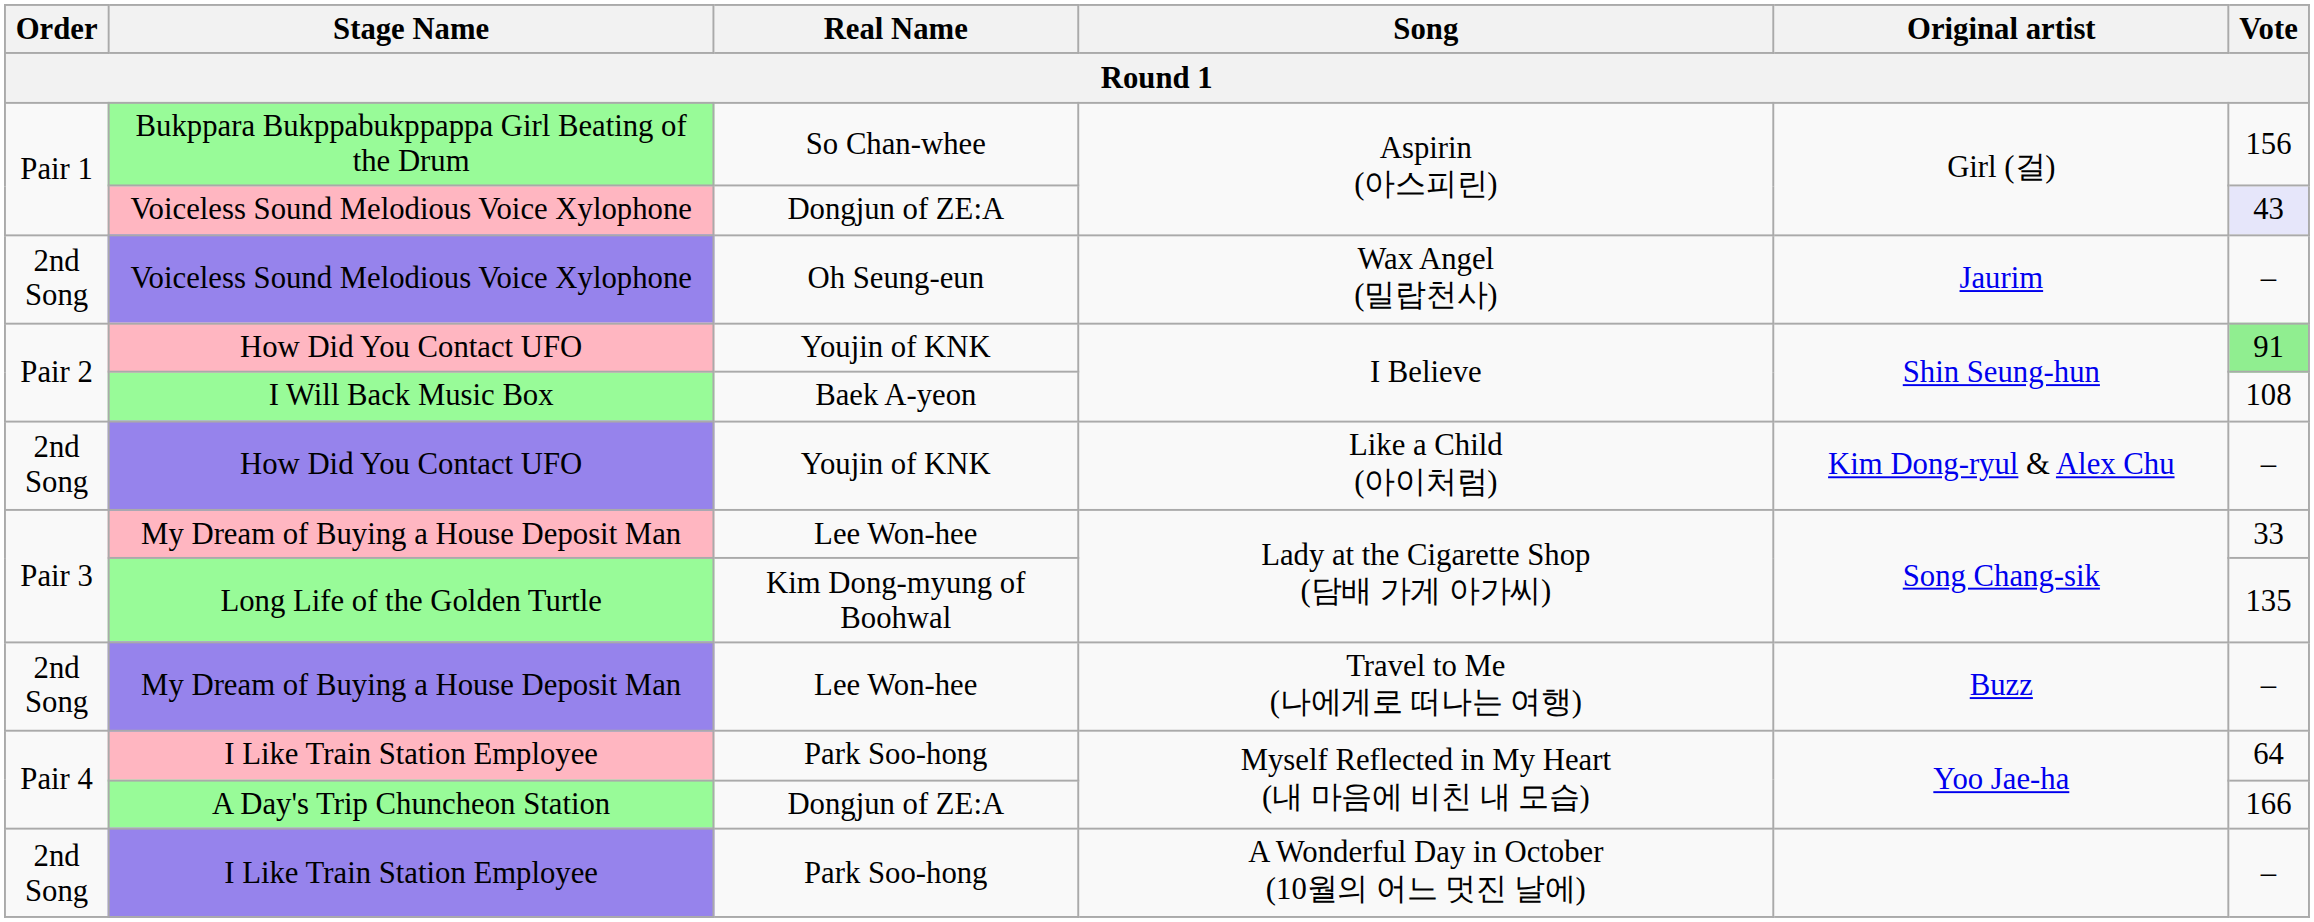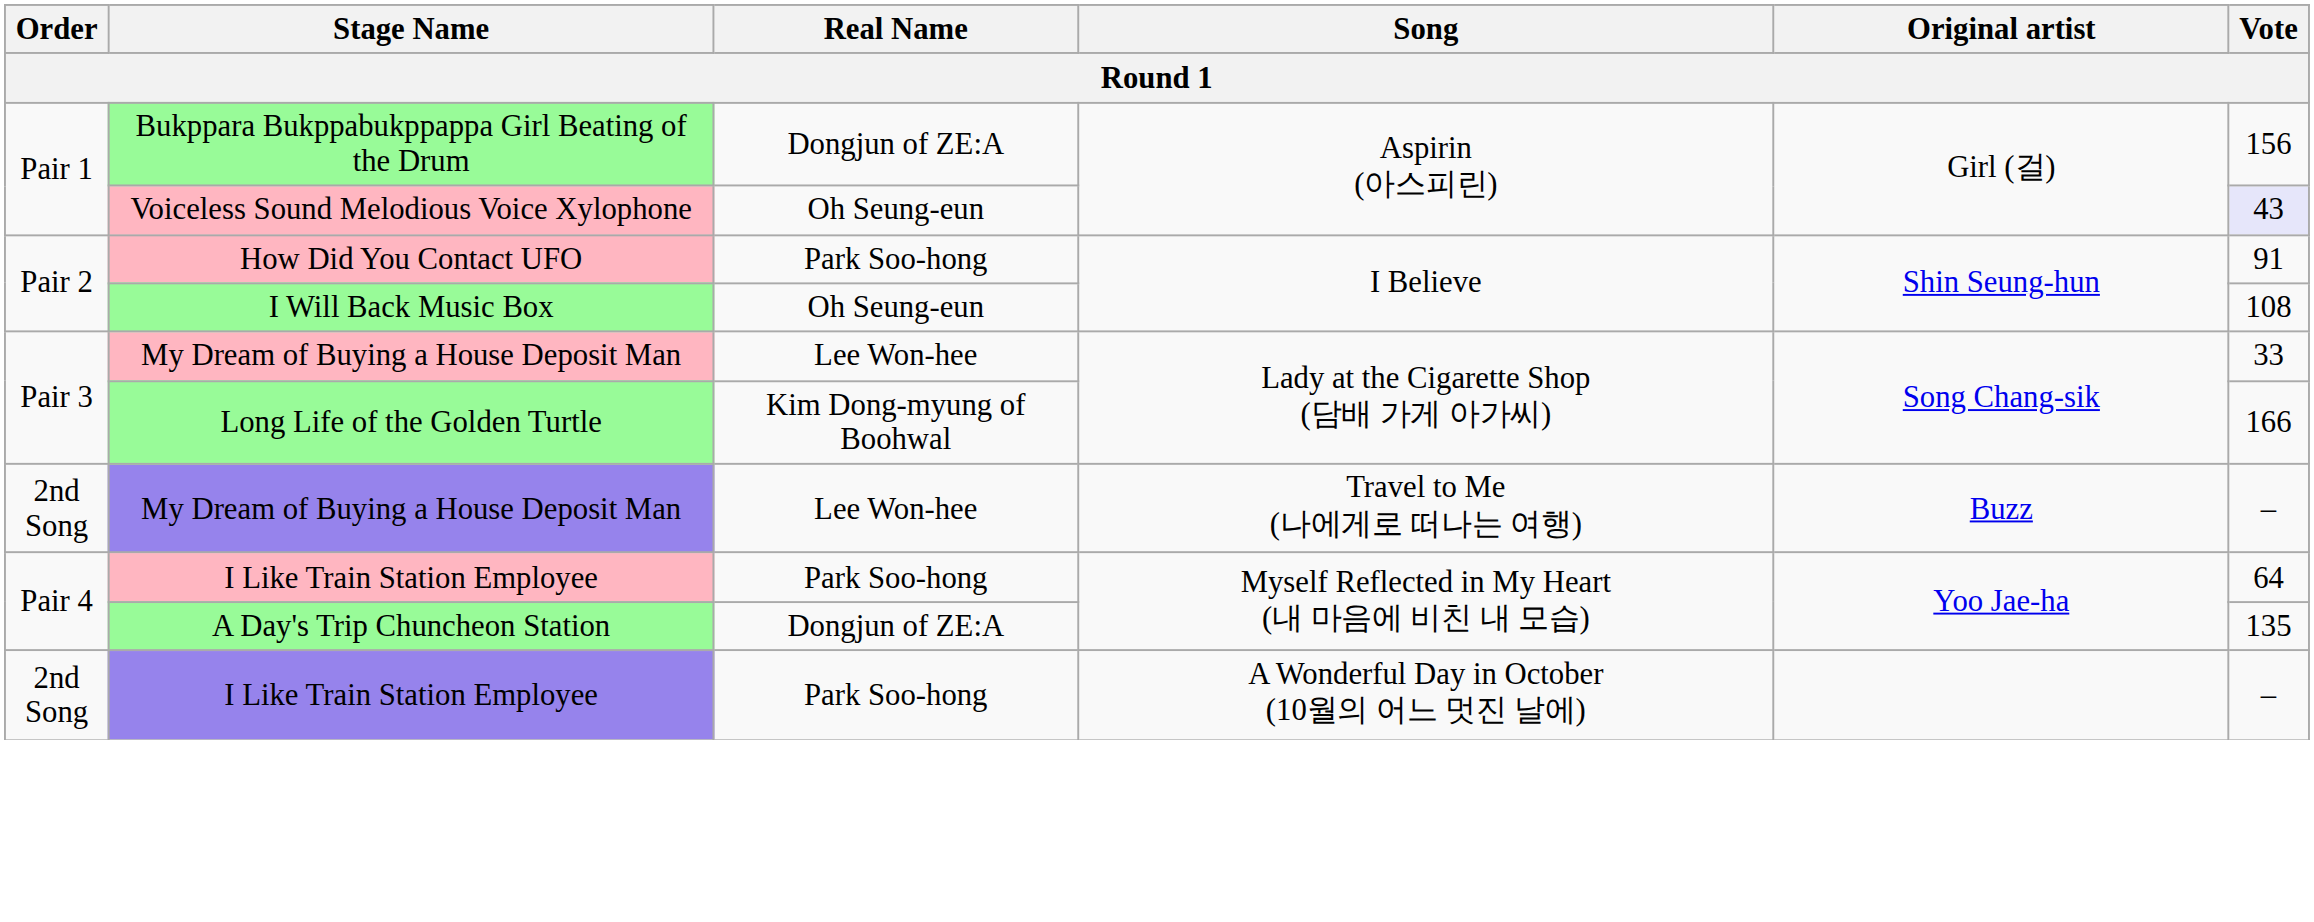Bukppara Bukppabukppappa Girl Beating of the Drum | Real Name: So Chan-whee -> Dongjun of ZE:A
Voiceless Sound Melodious Voice Xylophone / Aspirin (아스피린) | Real Name: Dongjun of ZE:A -> Oh Seung-eun
- row: 2nd Song | Voiceless Sound Melodious Voice Xylophone | Oh Seung-eun | Wax Angel (밀랍천사) | Jaurim | –
How Did You Contact UFO / I Believe | Real Name: Youjin of KNK -> Park Soo-hong
How Did You Contact UFO / I Believe | Vote: lightgreen background -> no background
I Will Back Music Box | Real Name: Baek A-yeon -> Oh Seung-eun
- row: 2nd Song | How Did You Contact UFO | Youjin of KNK | Like a Child (아이처럼) | Kim Dong-ryul & Alex Chu | –
Long Life of the Golden Turtle | Vote: 135 -> 166
A Day's Trip Chuncheon Station | Vote: 166 -> 135
